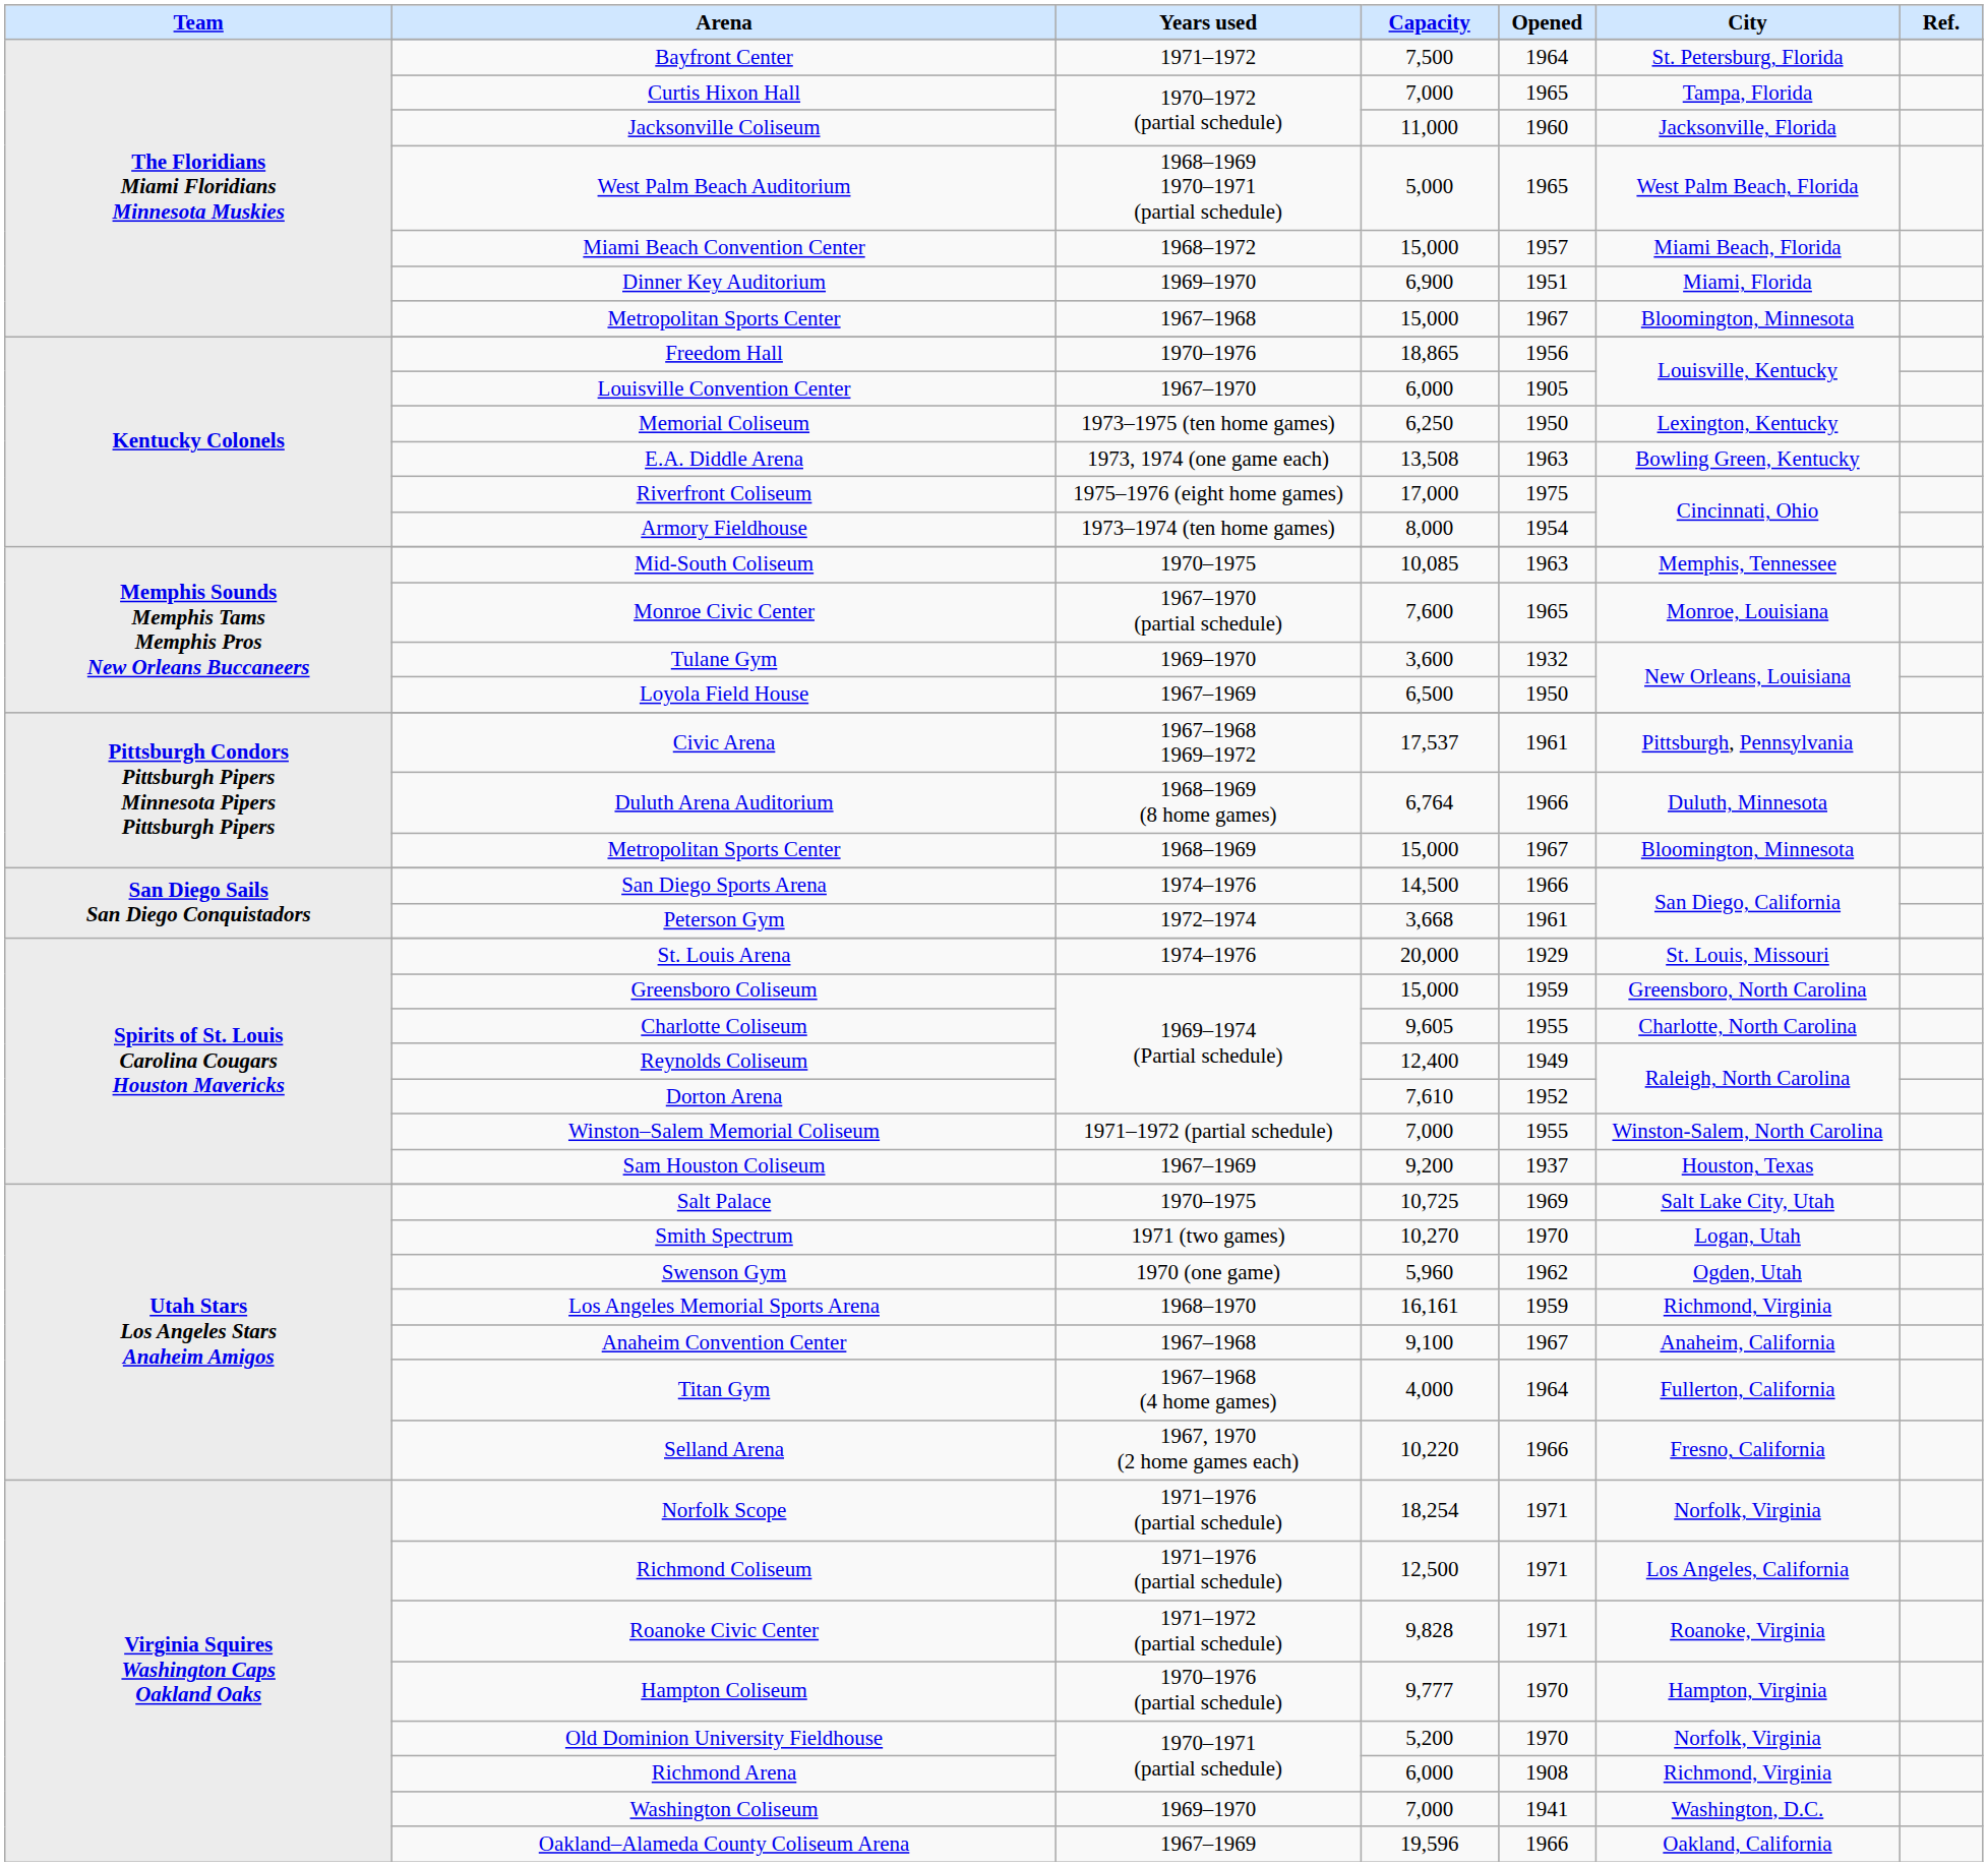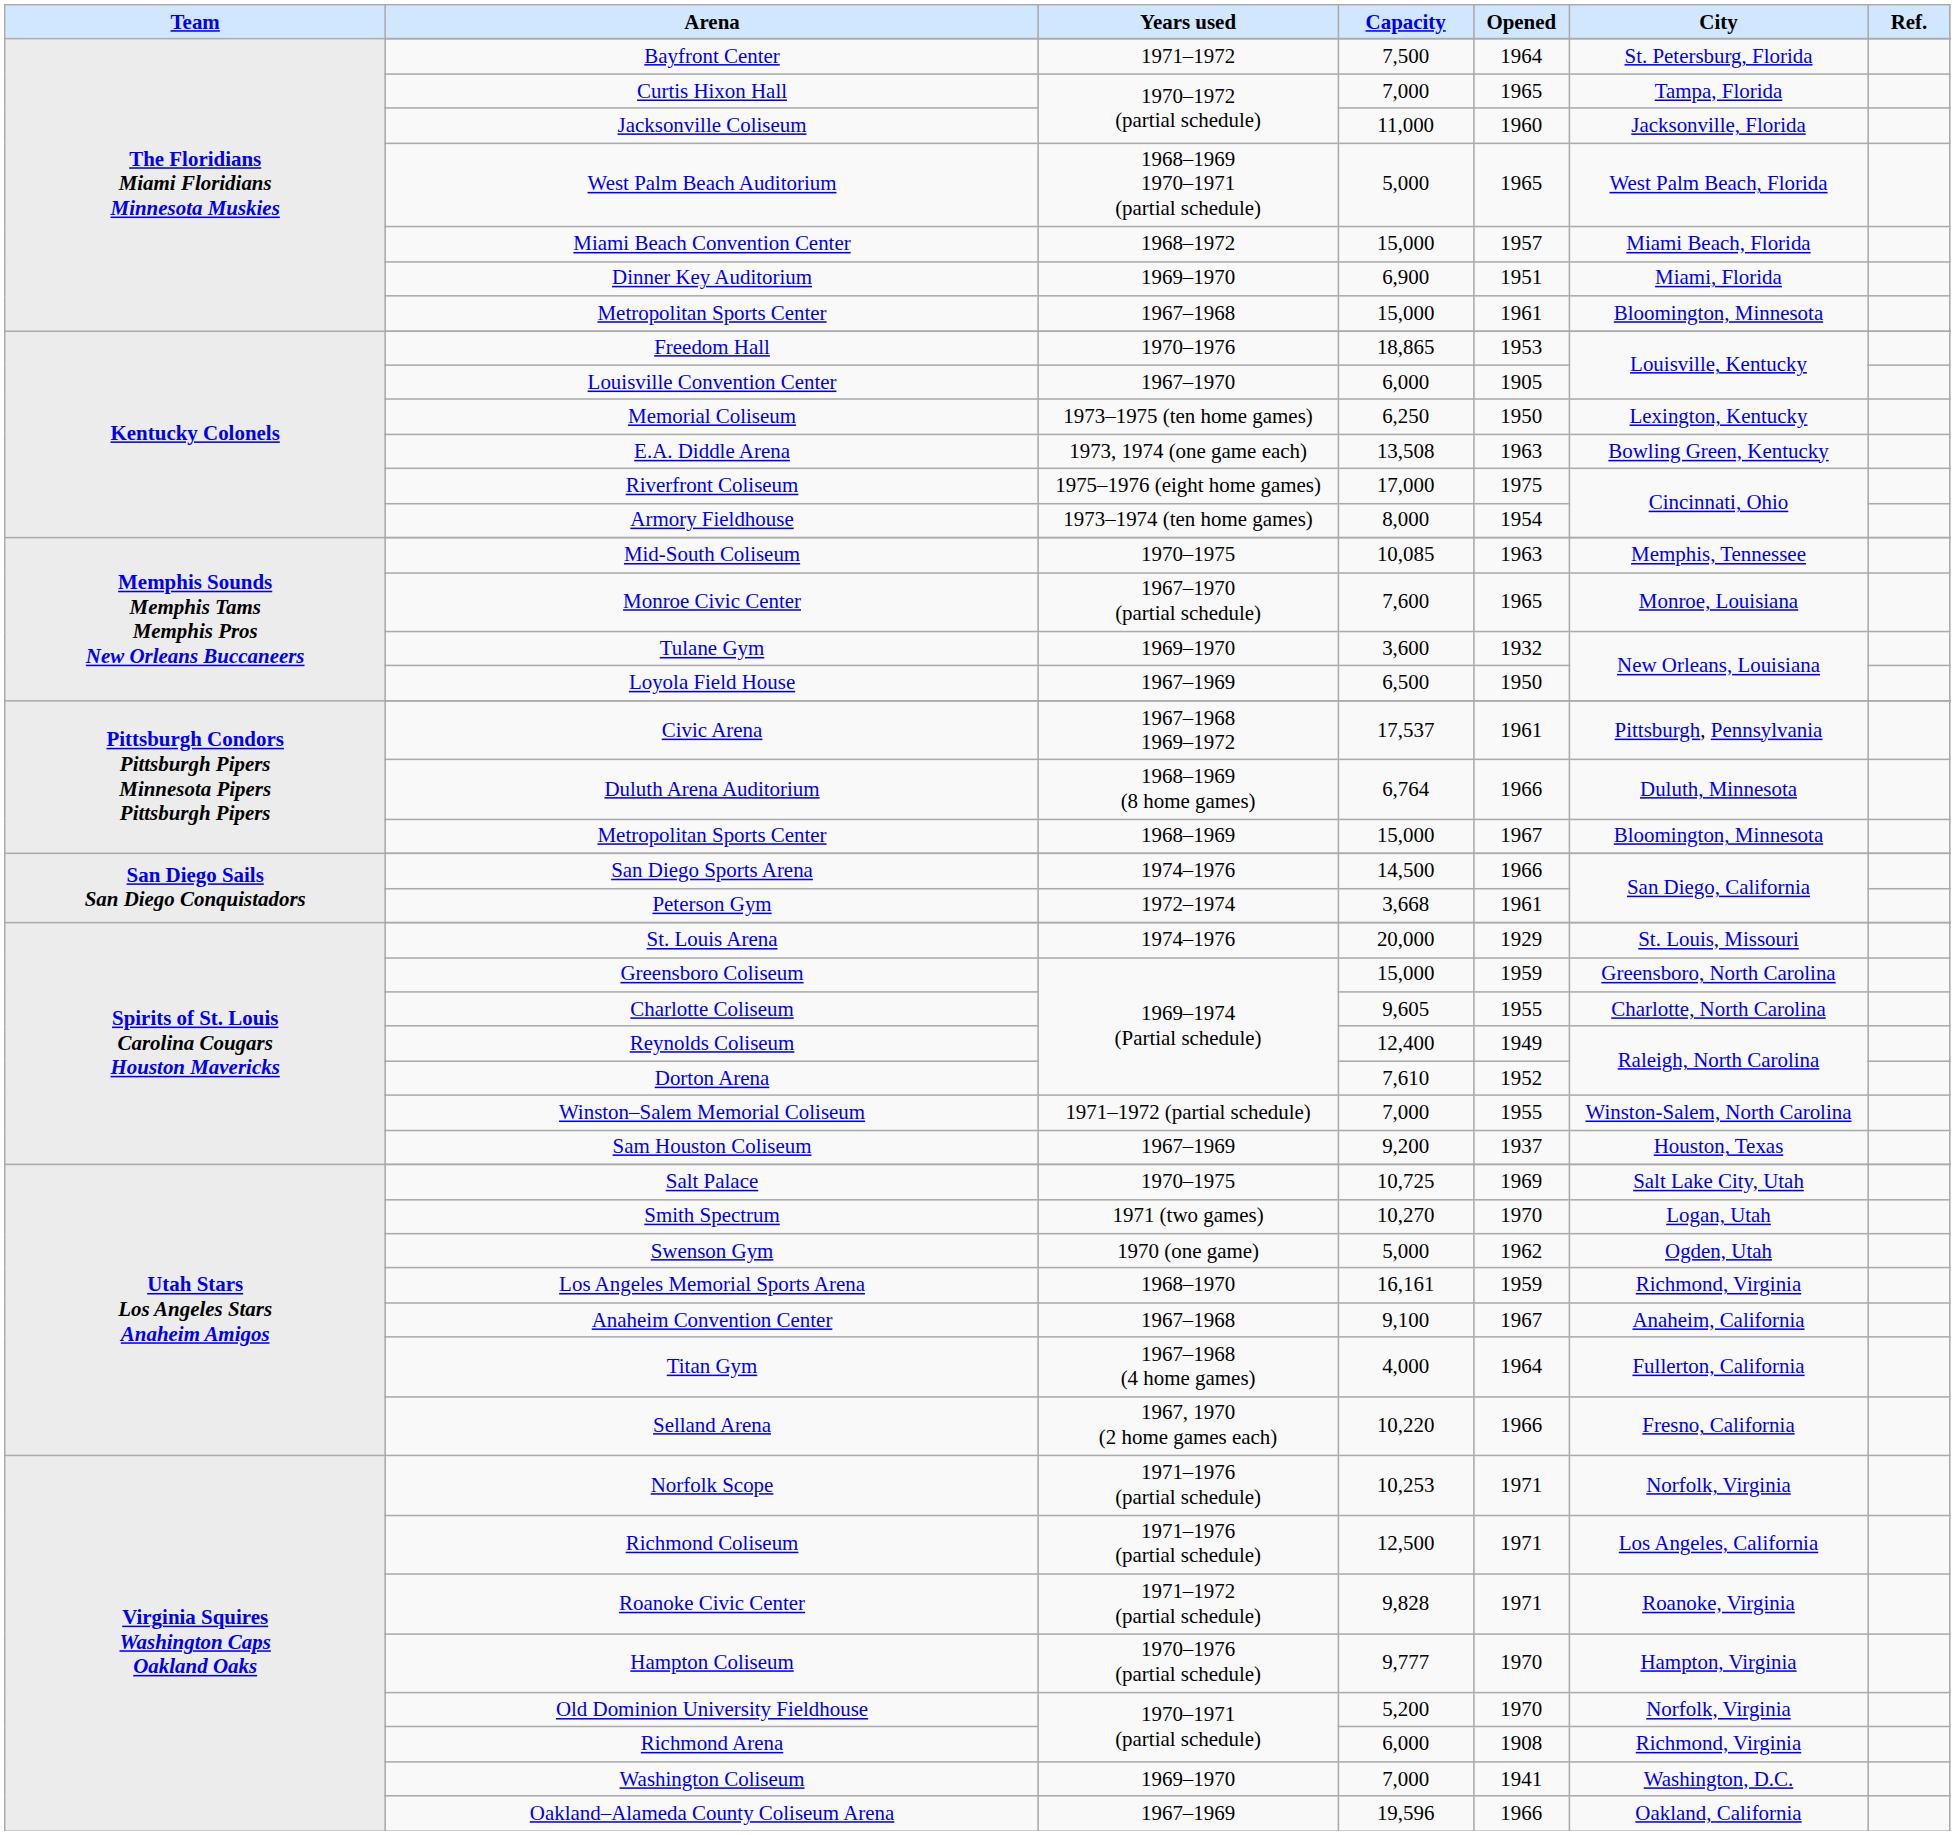Metropolitan Sports Center / 1967–1968 | Opened: 1967 -> 1961
Freedom Hall | Opened: 1956 -> 1953
Swenson Gym | Capacity: 5,960 -> 5,000
Norfolk Scope | Capacity: 18,254 -> 10,253
